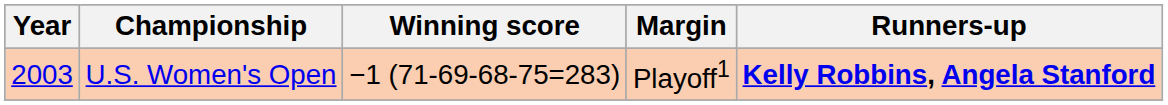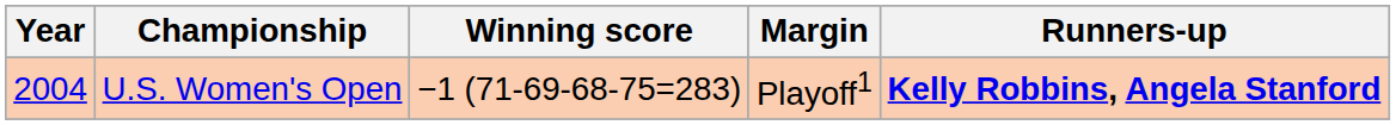U.S. Women's Open | Year: 2003 -> 2004
